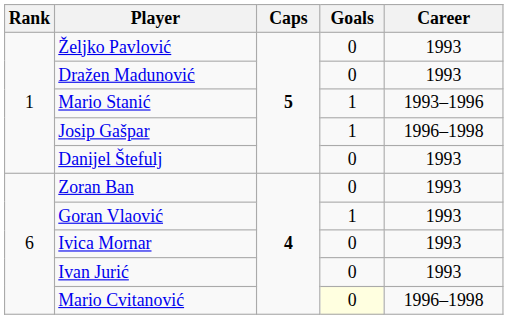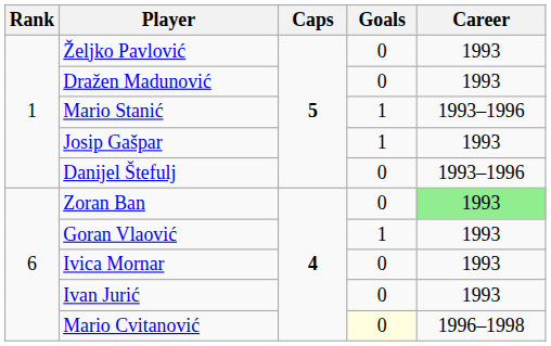Josip Gašpar | Career: 1996–1998 -> 1993
Danijel Štefulj | Career: 1993 -> 1993–1996
Zoran Ban | Career: no background -> lightgreen background
